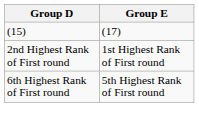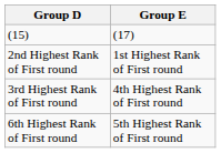+ row: 3rd Highest Rank of First round | 4th Highest Rank of First round
